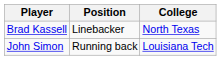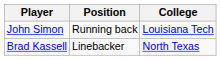rows swapped: Brad Kassell <-> John Simon
